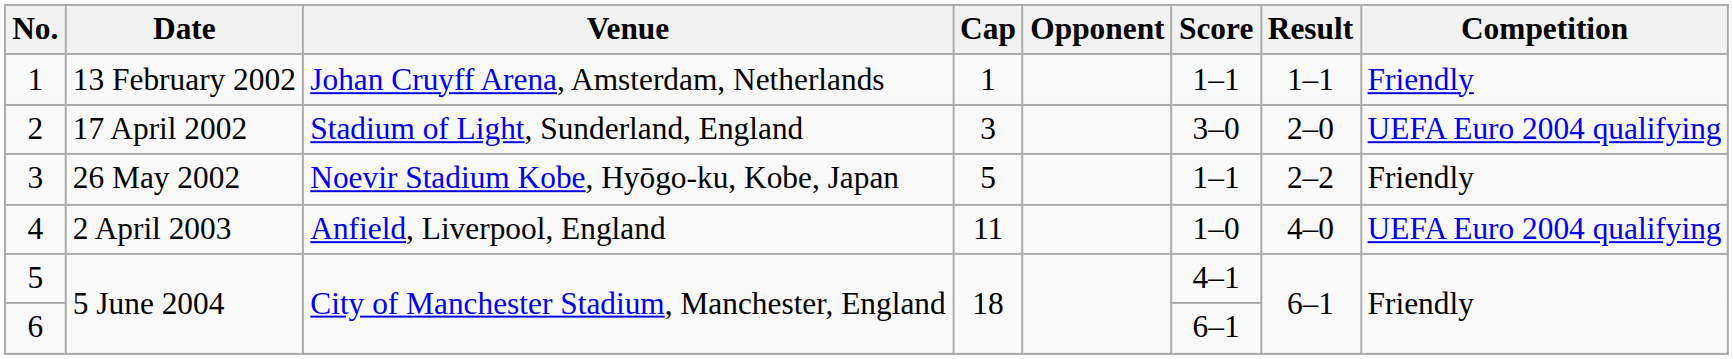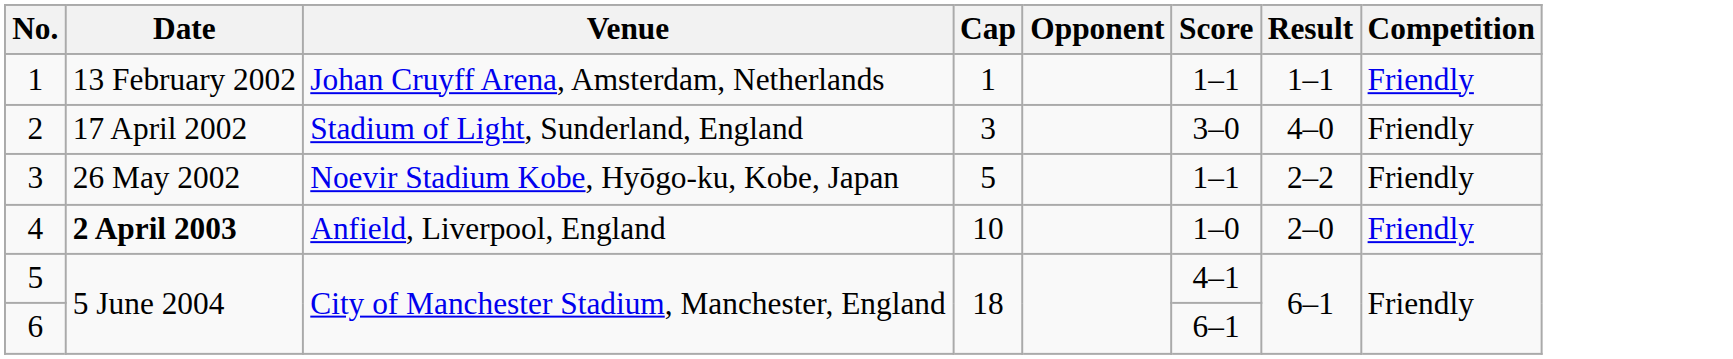2 | Result: 2–0 -> 4–0
2 | Competition: UEFA Euro 2004 qualifying -> Friendly
4 | Date: normal -> bold
4 | Cap: 11 -> 10
4 | Result: 4–0 -> 2–0
4 | Competition: UEFA Euro 2004 qualifying -> Friendly
